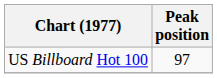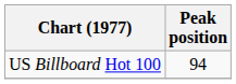US Billboard Hot 100 | Peak position: 97 -> 94
